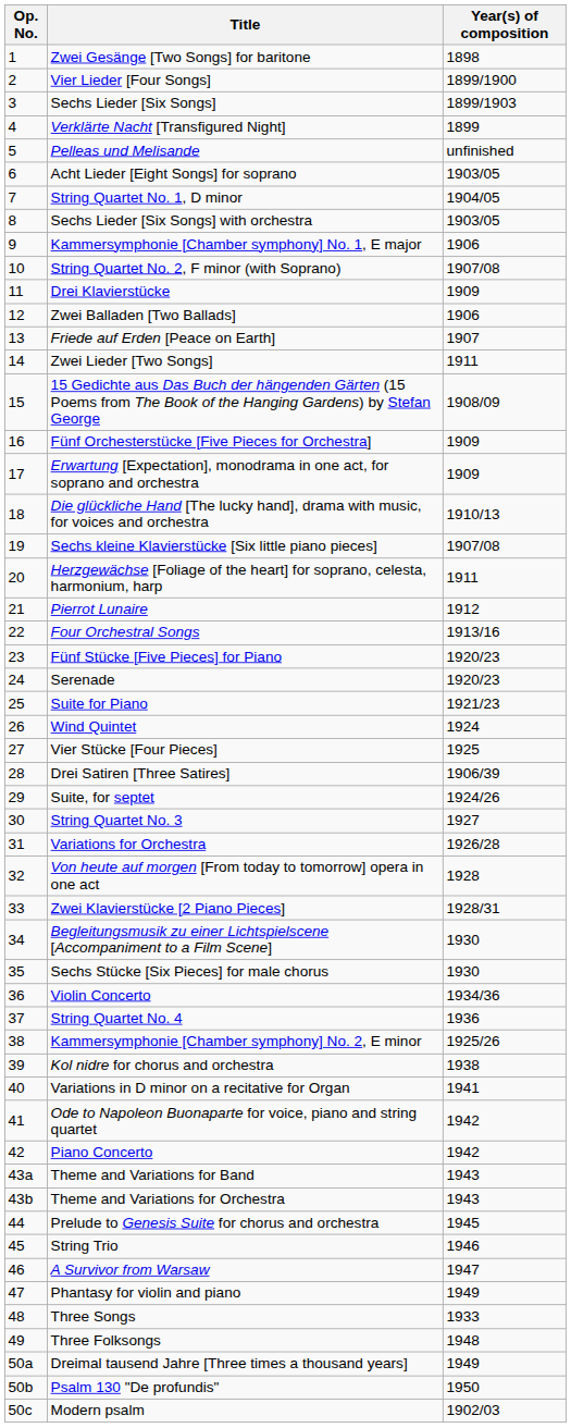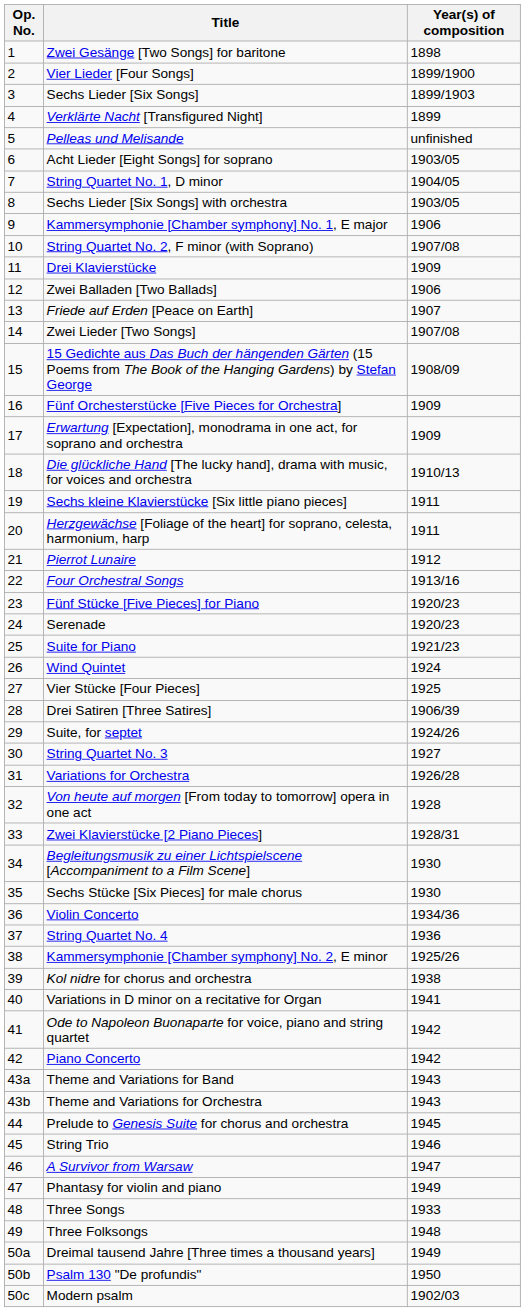Zwei Lieder [Two Songs] | Year(s) of composition: 1911 -> 1907/08
Sechs kleine Klavierstücke [Six little piano pieces] | Year(s) of composition: 1907/08 -> 1911
